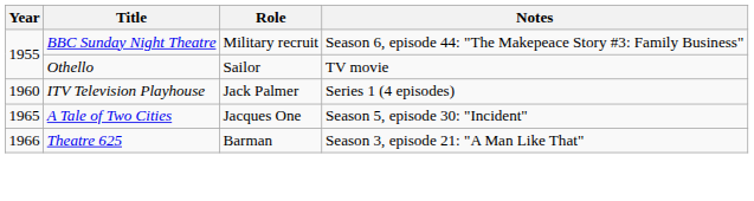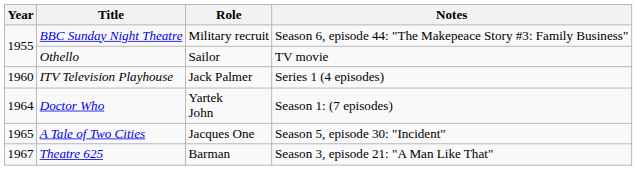+ row: 1964 | Doctor Who | Yartek John | Season 1: (7 episodes)
Theatre 625 | Year: 1966 -> 1967
